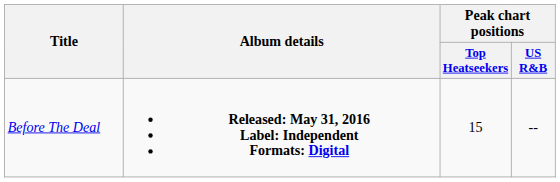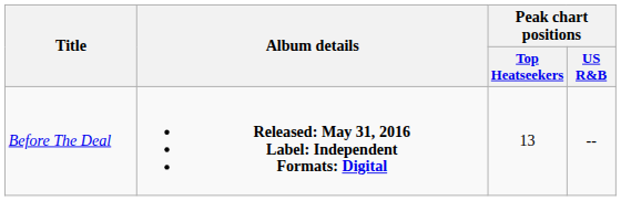Before The Deal | Peak chart positions / Top Heatseekers: 15 -> 13
